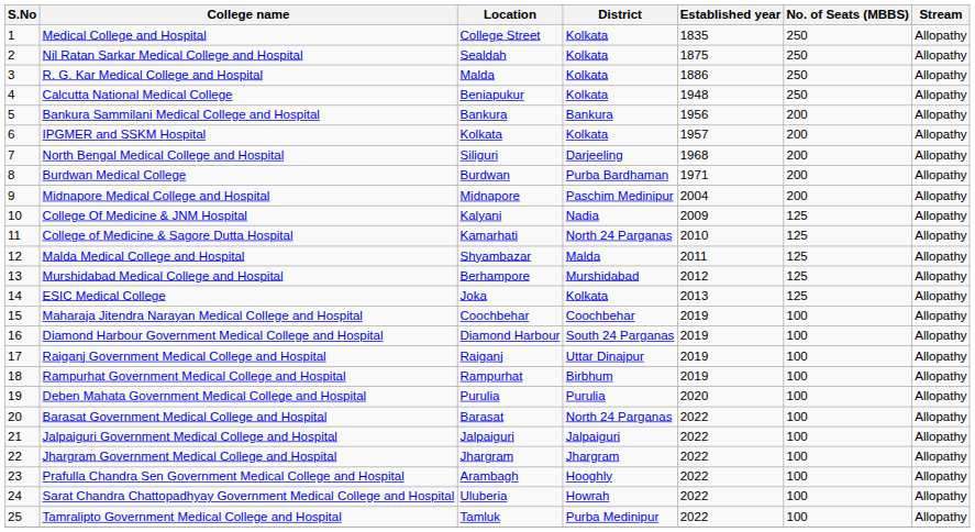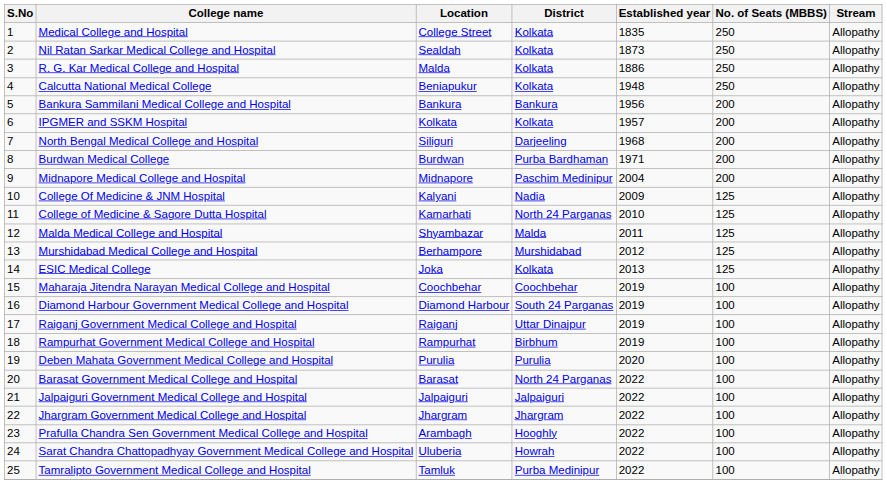Nil Ratan Sarkar Medical College and Hospital | Established year: 1875 -> 1873
